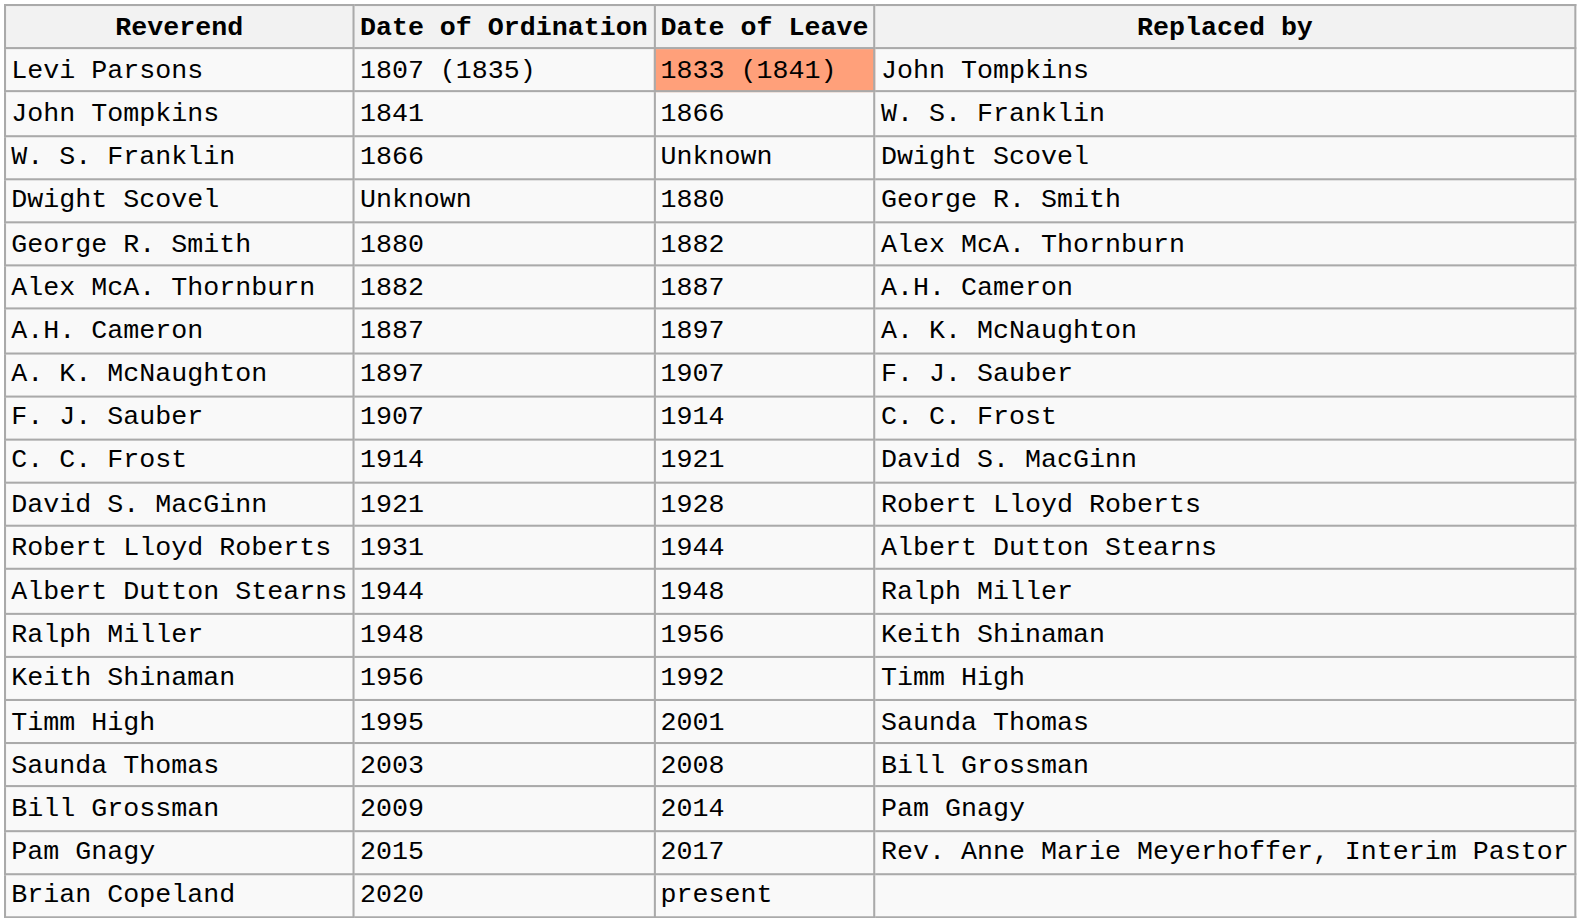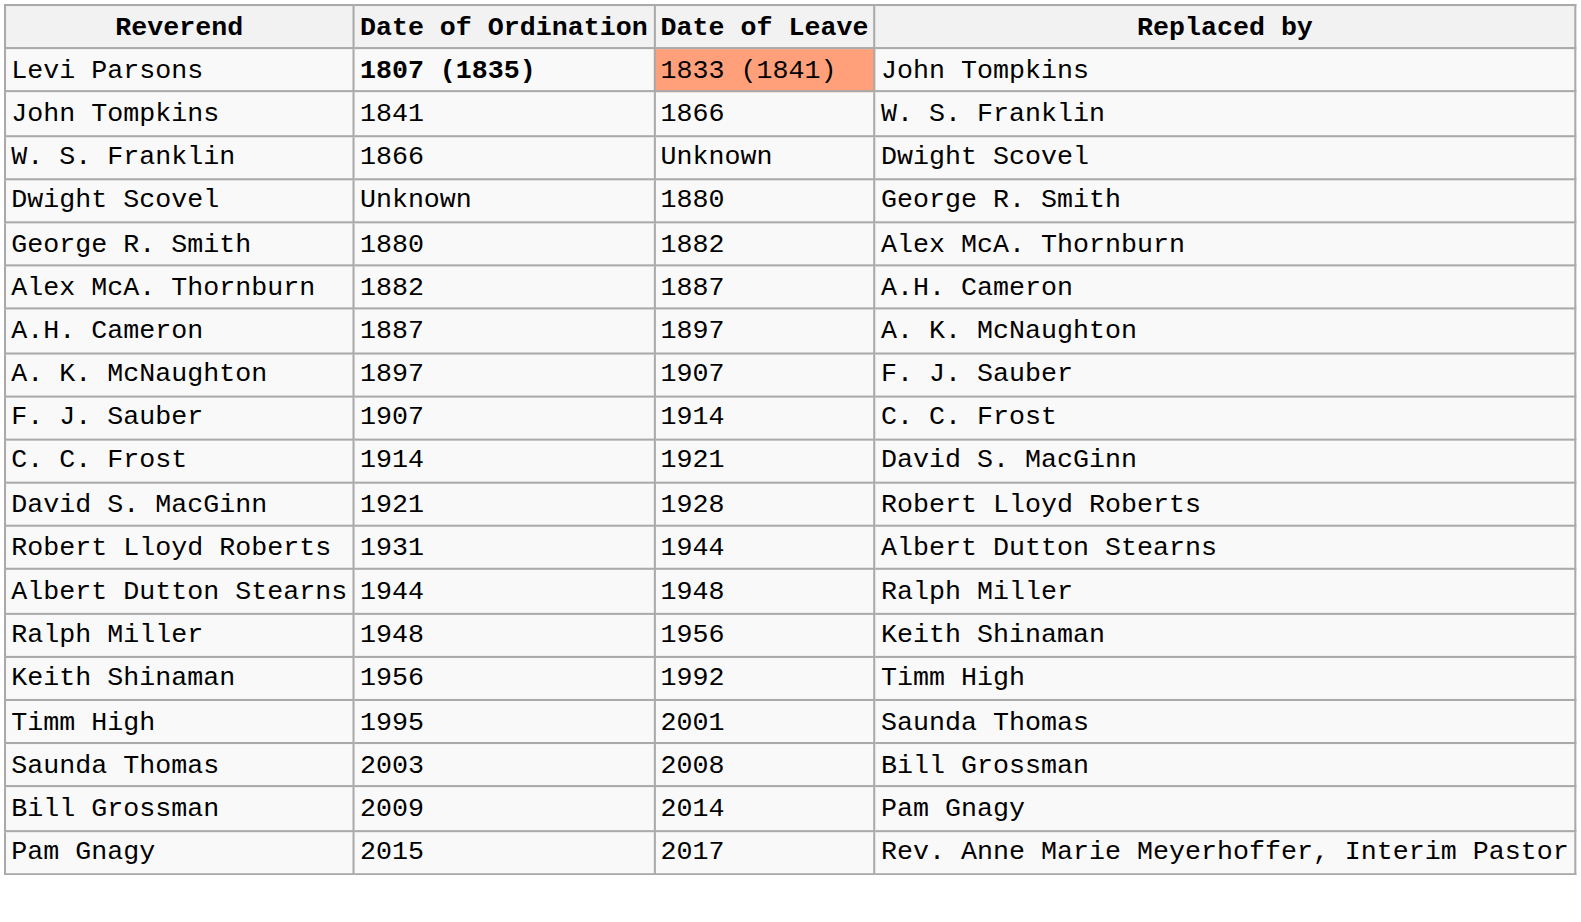Levi Parsons | Date of Ordination: normal -> bold
- row: Brian Copeland | 2020 | present
